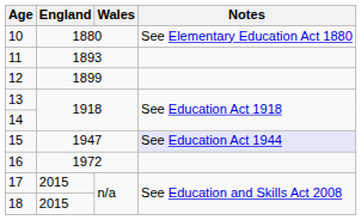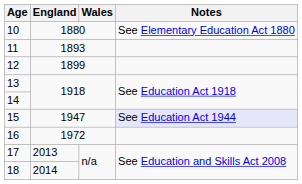17 | England: 2015 -> 2013
18 | England: 2015 -> 2014
